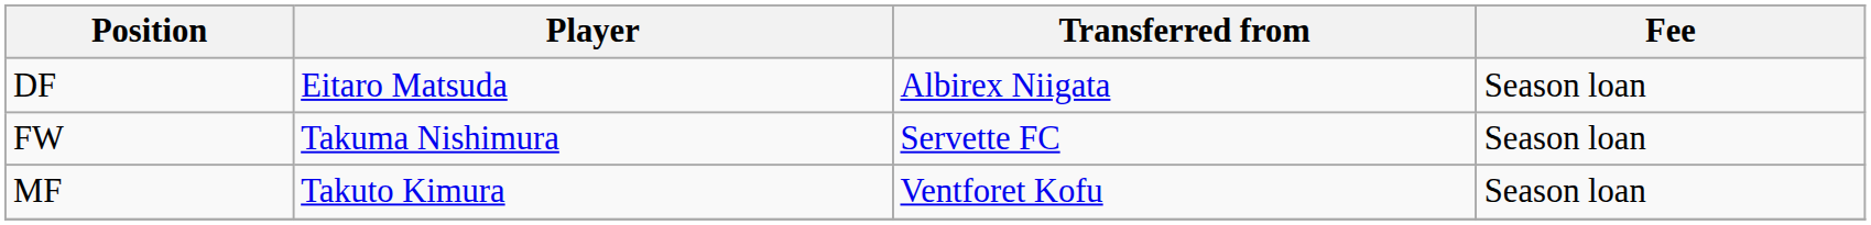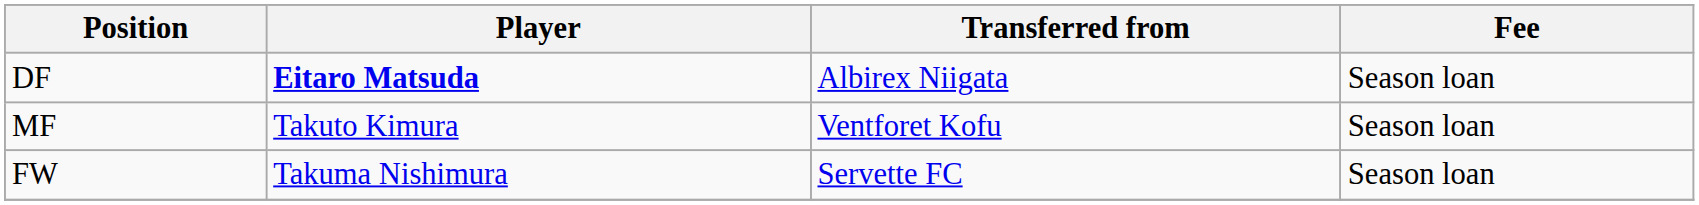DF | Player: normal -> bold
rows swapped: MF <-> FW
